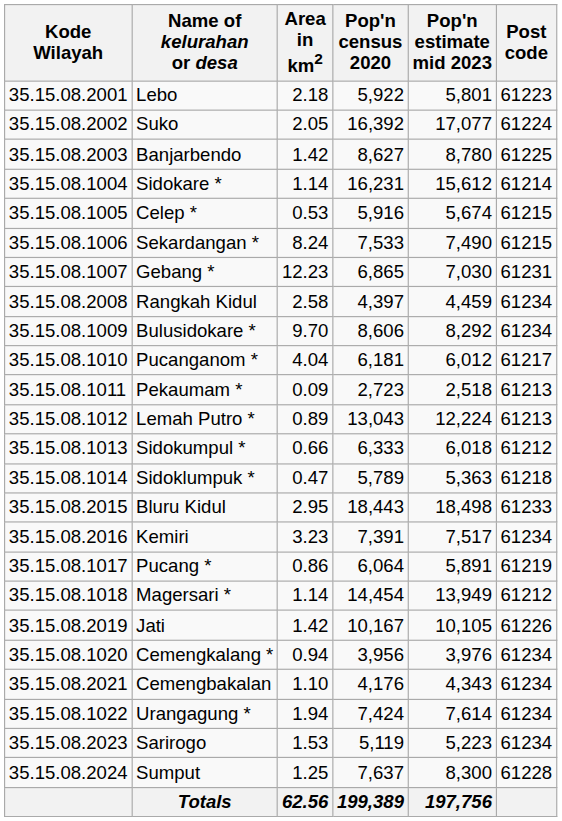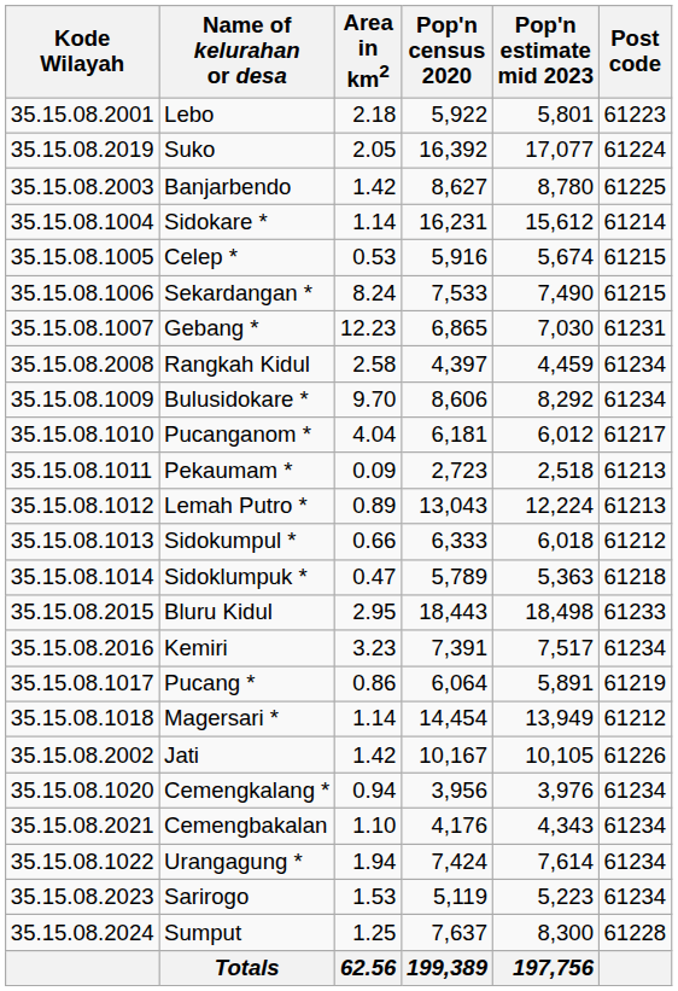Suko | Kode Wilayah: 35.15.08.2002 -> 35.15.08.2019
Jati | Kode Wilayah: 35.15.08.2019 -> 35.15.08.2002
